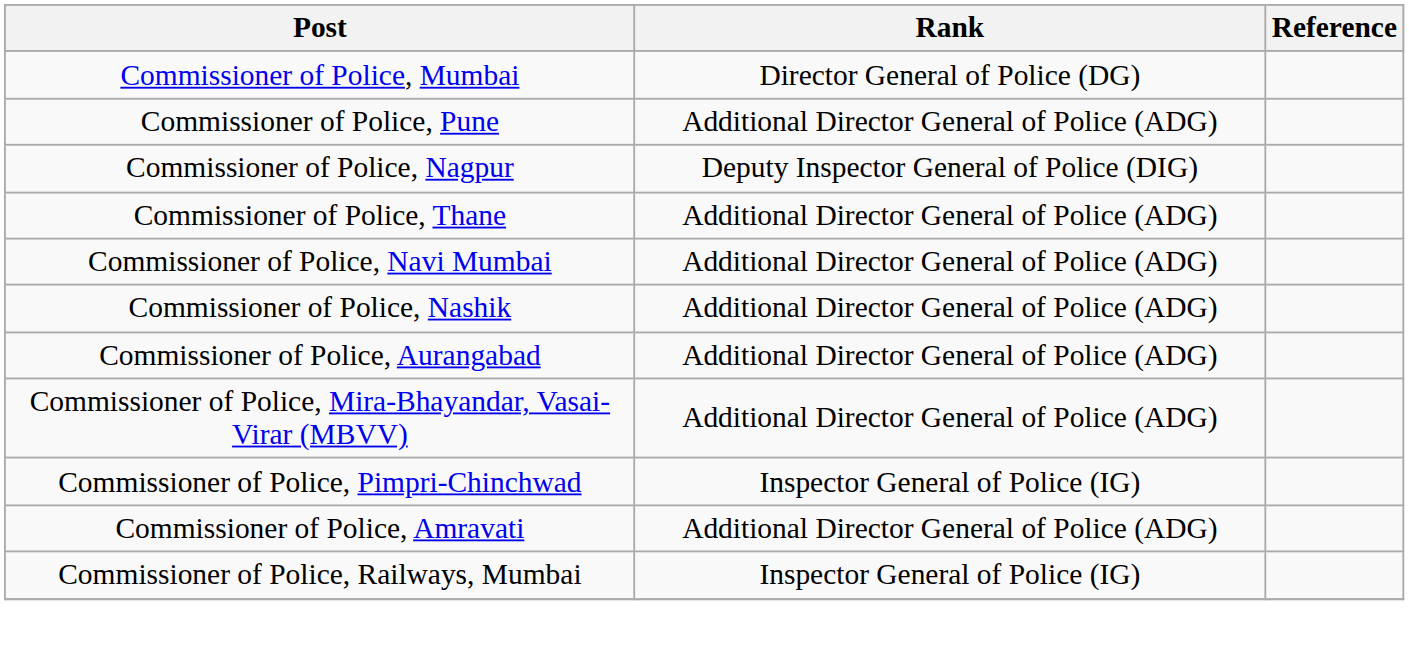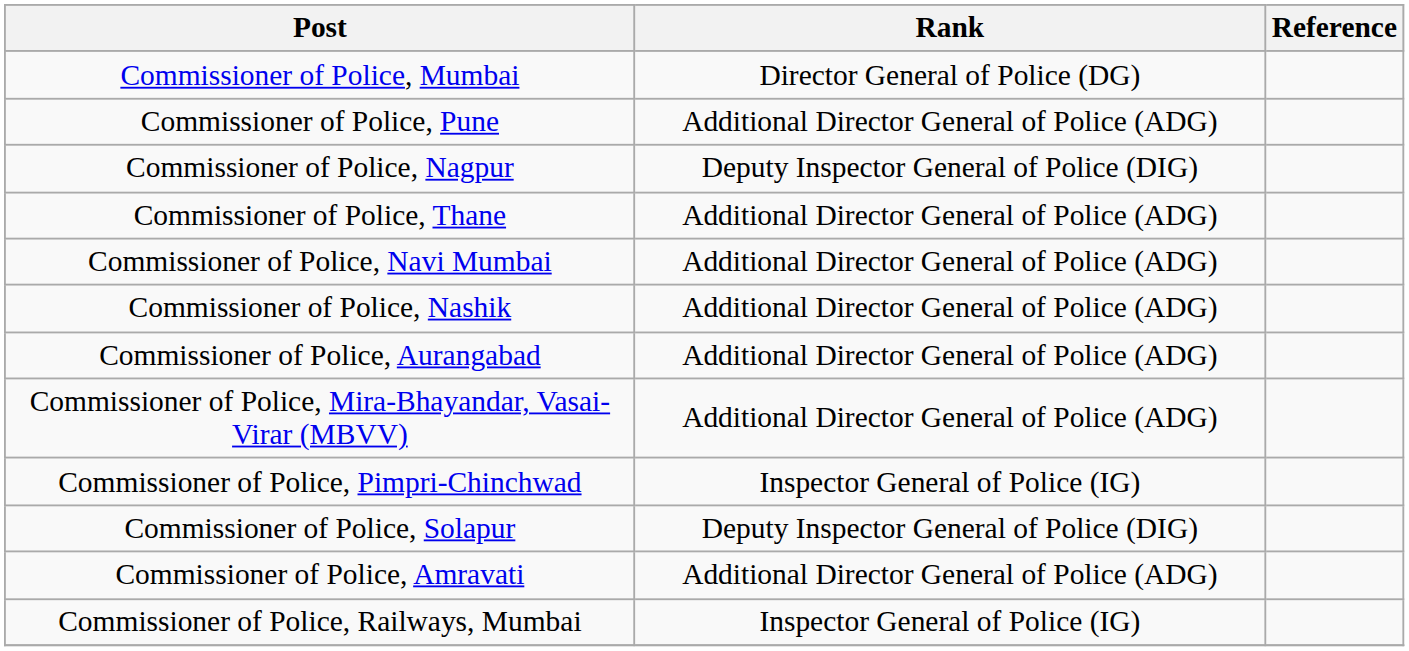+ row: Commissioner of Police, Solapur | Deputy Inspector General of Police (DIG)
